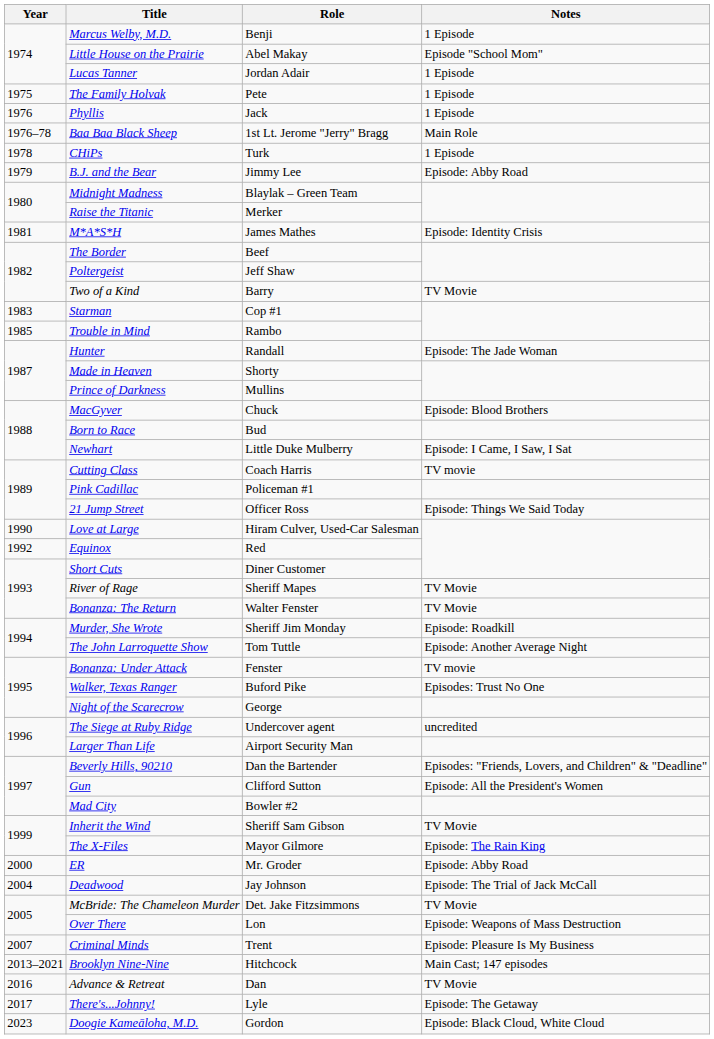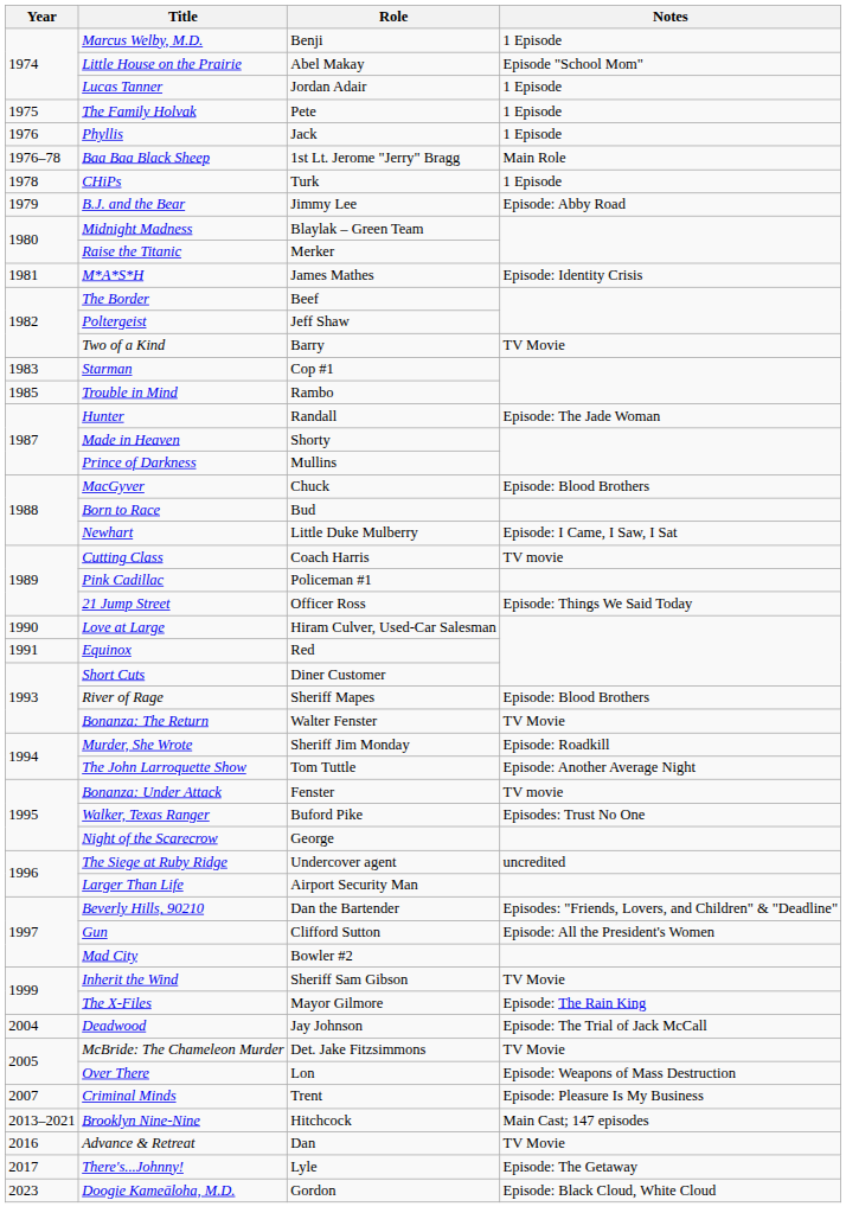Equinox | Year: 1992 -> 1991
River of Rage | Notes: TV Movie -> Episode: Blood Brothers
- row: 2000 | ER | Mr. Groder | Episode: Abby Road
